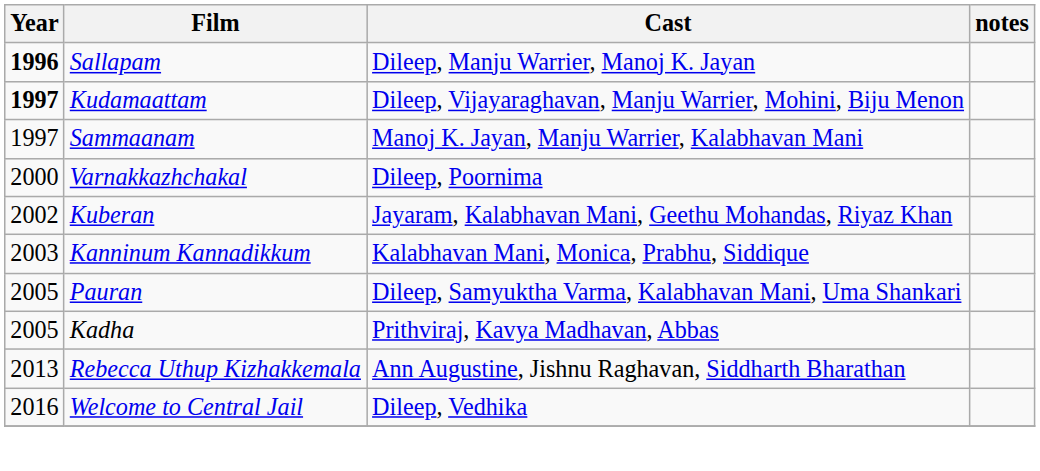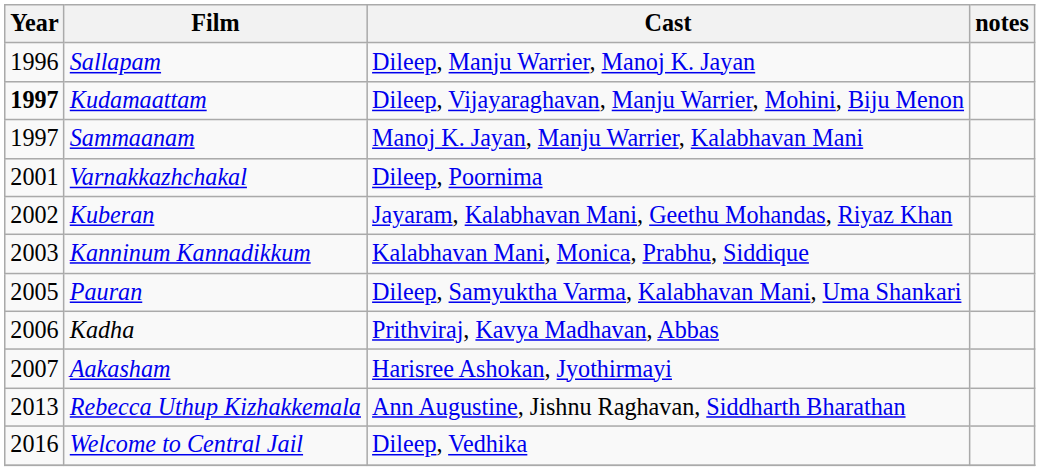Sallapam | Year: bold -> normal
Varnakkazhchakal | Year: 2000 -> 2001
Kadha | Year: 2005 -> 2006
+ row: 2007 | Aakasham | Harisree Ashokan, Jyothirmayi
